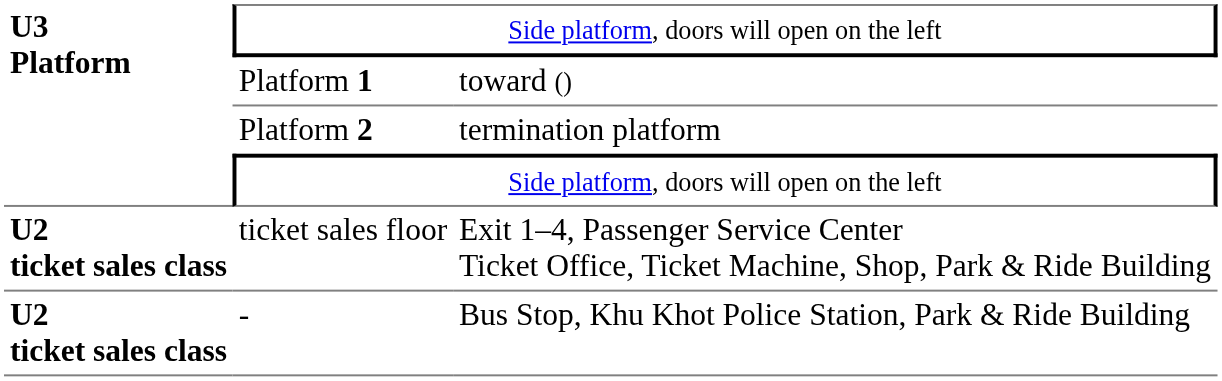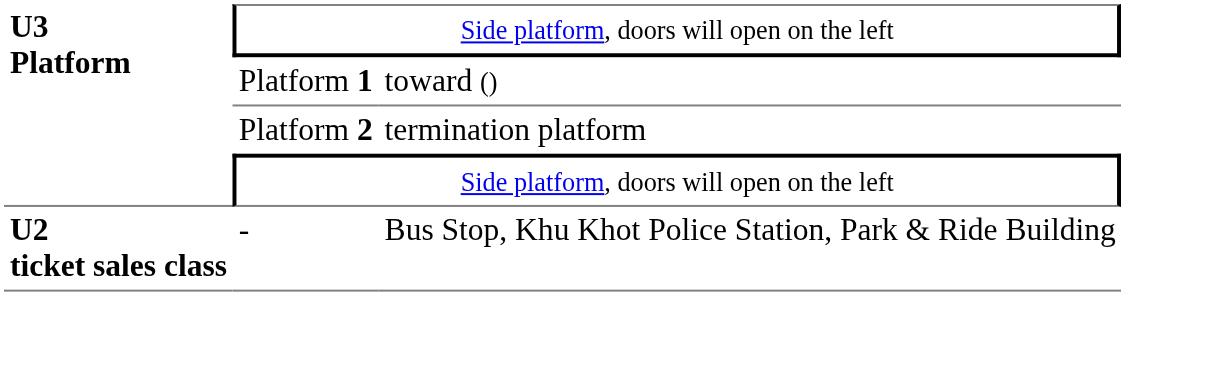- row: U2 ticket sales class | ticket sales floor | Exit 1–4, Passenger Service Center Ticket Office, Ticket Machine, Shop, Park & Ride Building
